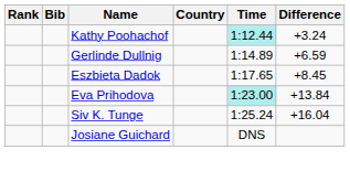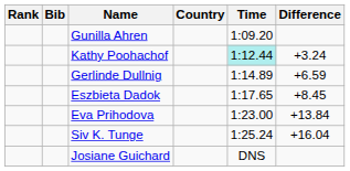+ row: Gunilla Ahren | 1:09.20
Eva Prihodova | Time: paleturquoise background -> no background
